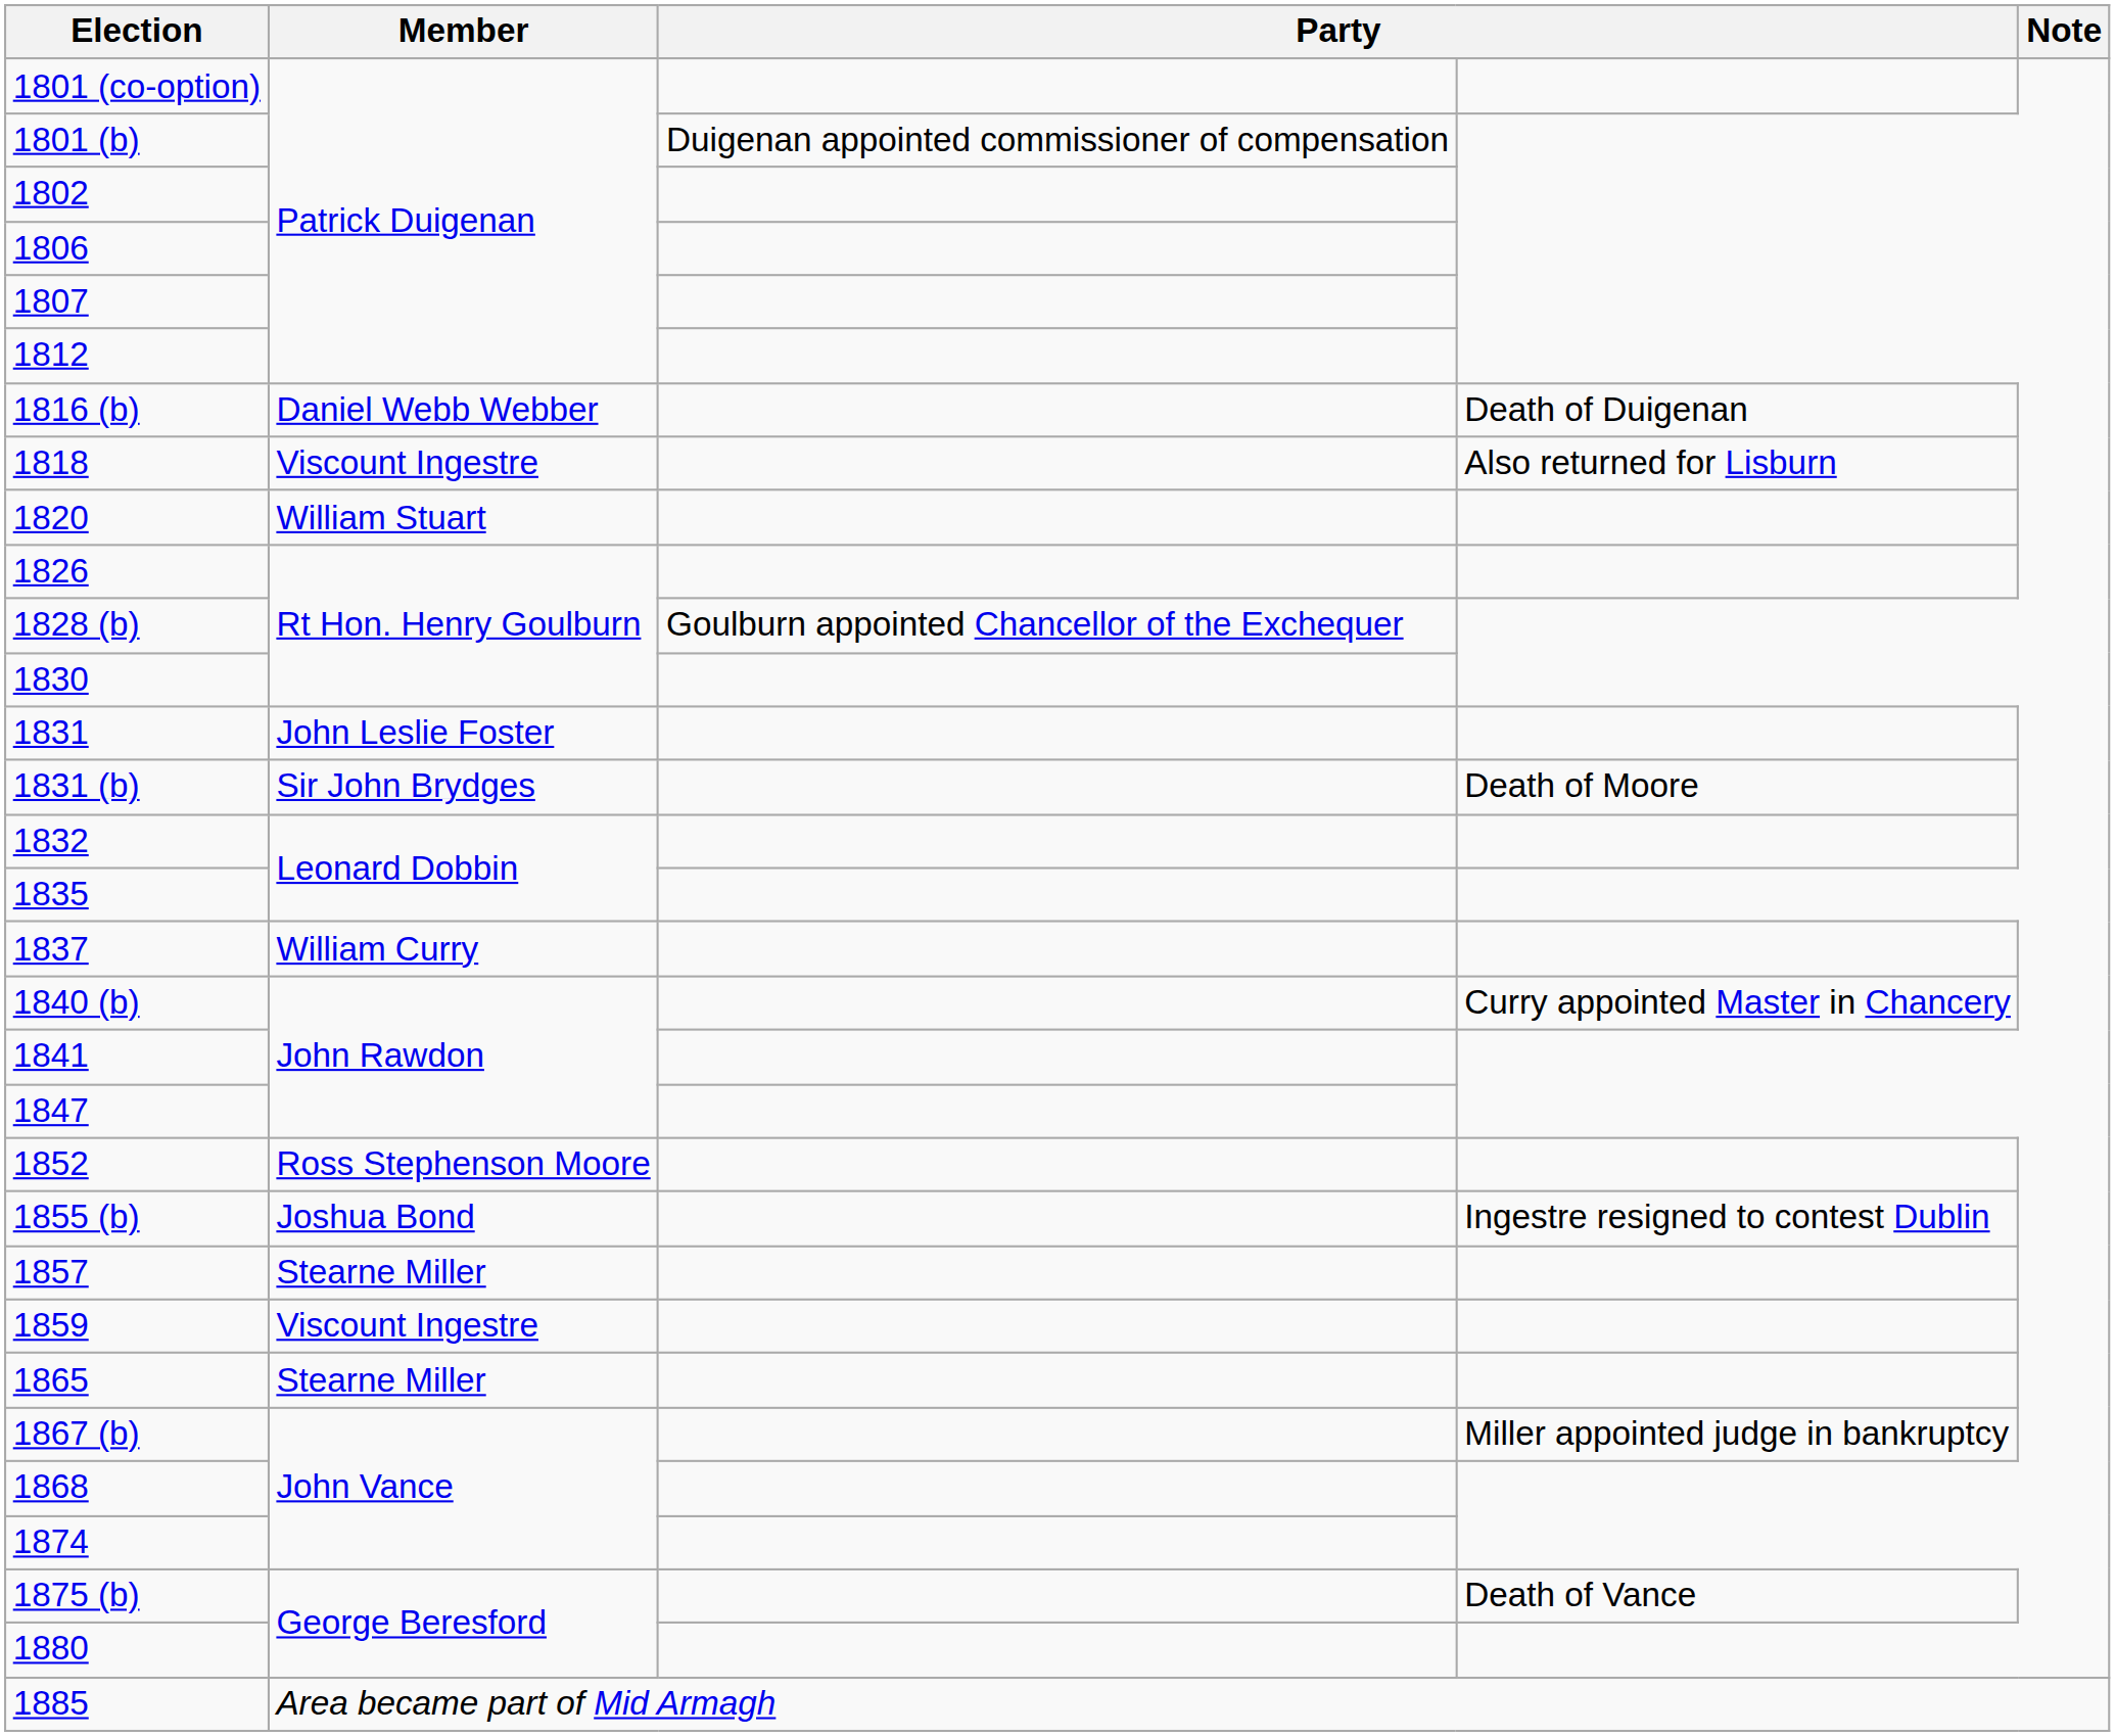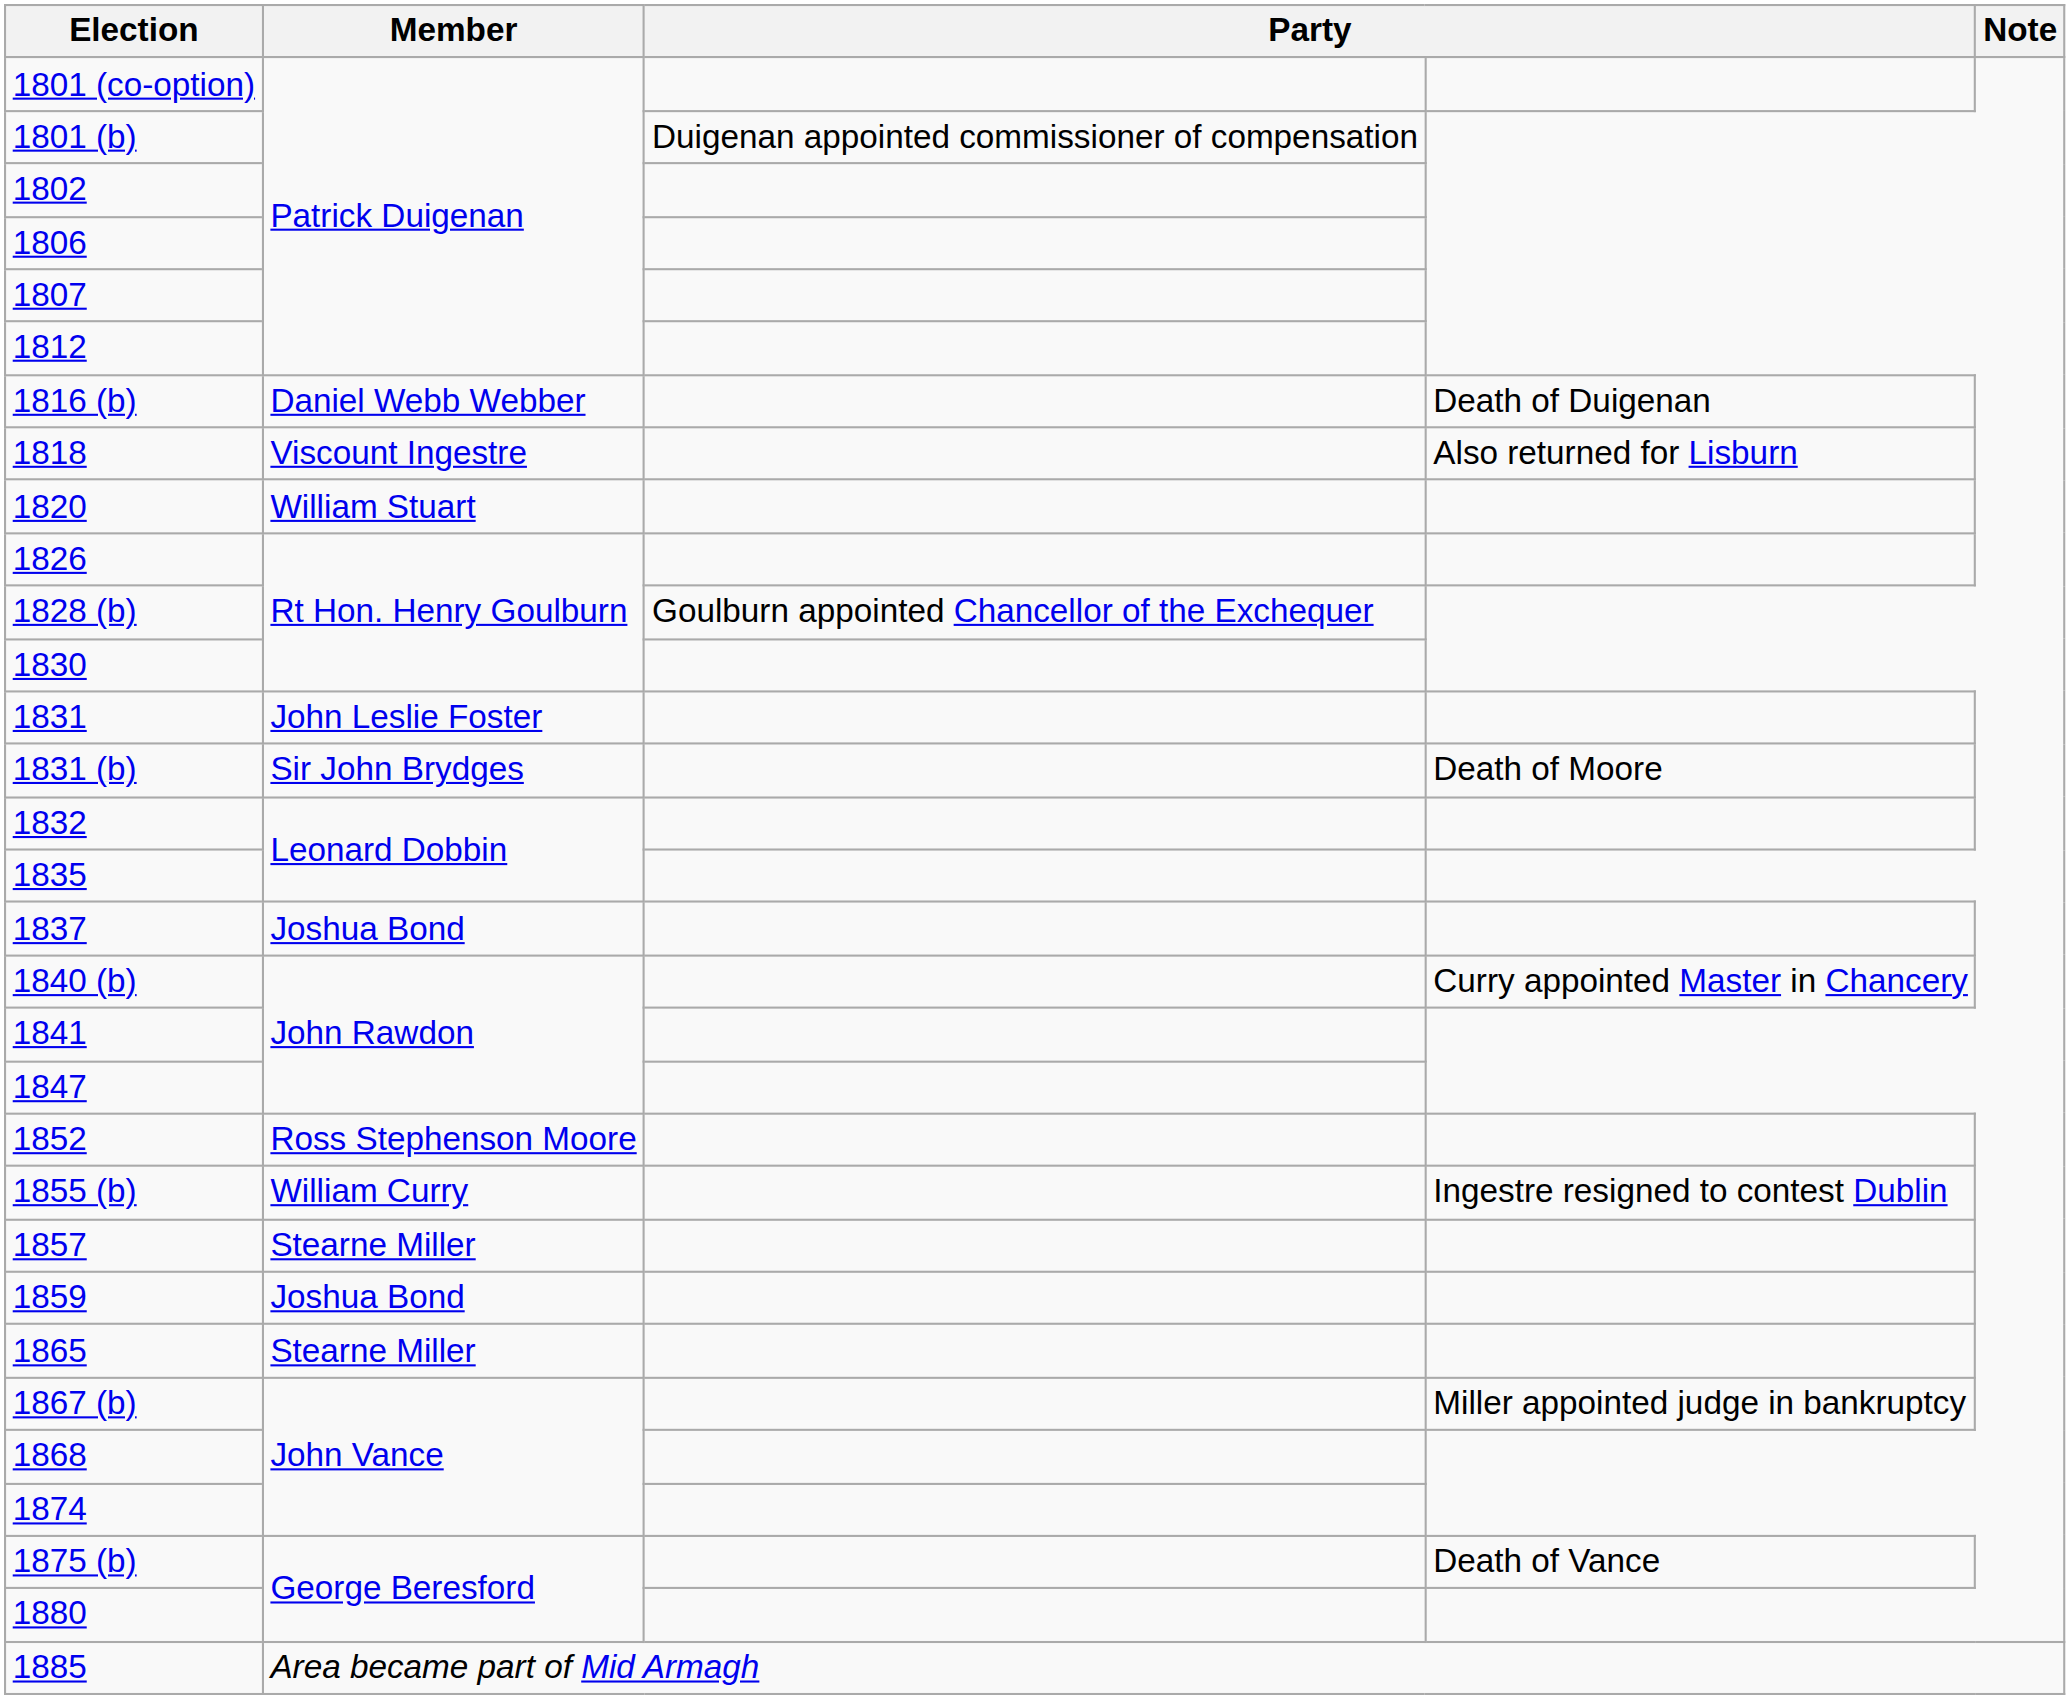1837 | Member: William Curry -> Joshua Bond
1855 (b) | Member: Joshua Bond -> William Curry
1859 | Member: Viscount Ingestre -> Joshua Bond
